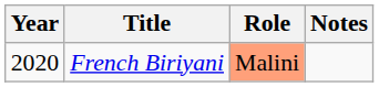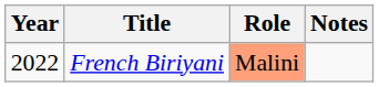French Biriyani | Year: 2020 -> 2022
